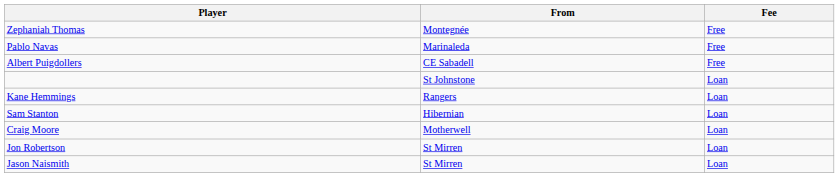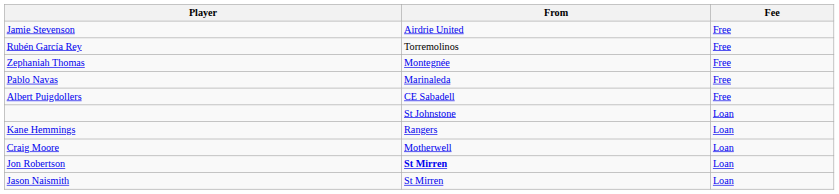+ row: Jamie Stevenson | Airdrie United | Free
+ row: Rubén García Rey | Torremolinos | Free
- row: Sam Stanton | Hibernian | Loan
Jon Robertson | From: normal -> bold
